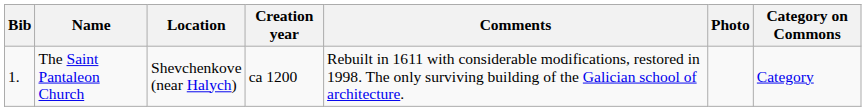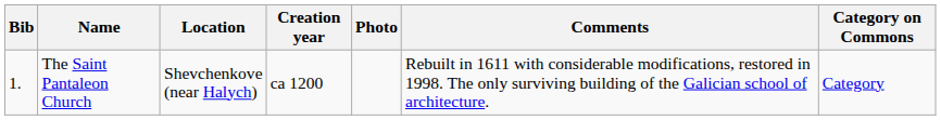columns swapped: Comments <-> Photo
